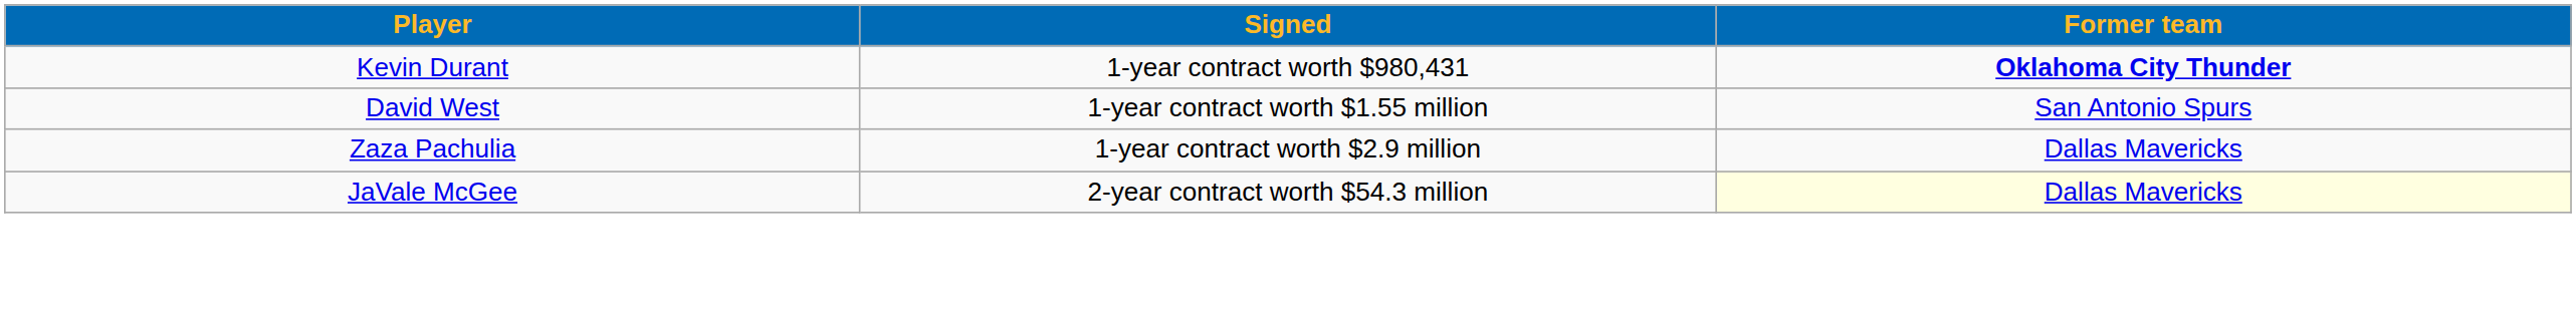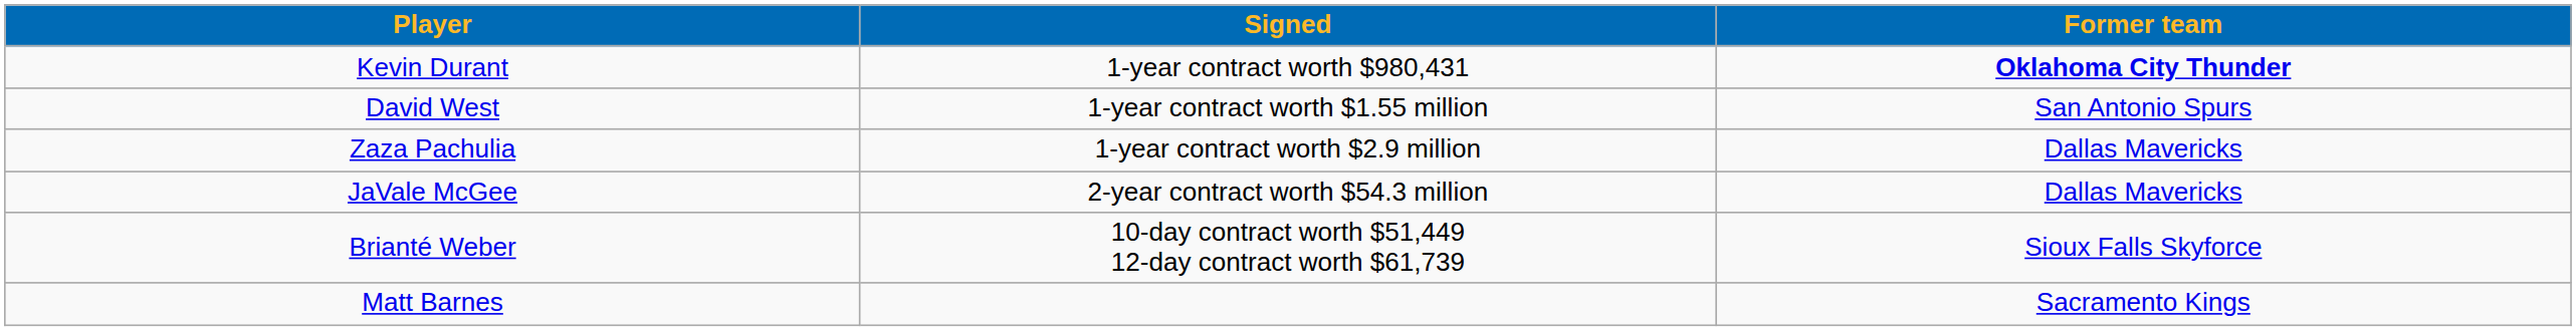JaVale McGee | Former team: lightyellow background -> no background
+ row: Brianté Weber | 10-day contract worth $51,449 12-day contract worth $61,739 | Sioux Falls Skyforce
+ row: Matt Barnes | Sacramento Kings
